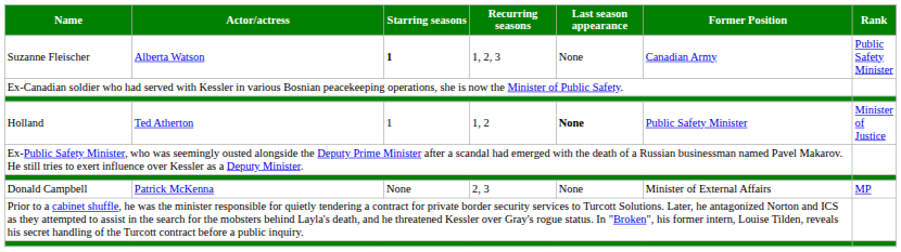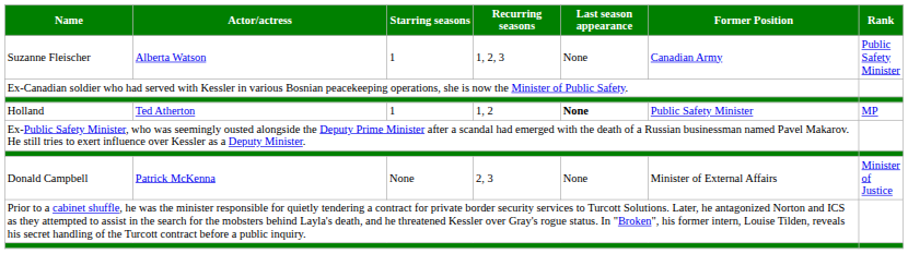Suzanne Fleischer | Starring seasons: bold -> normal
Holland | Rank: Minister of Justice -> MP
Donald Campbell | Rank: MP -> Minister of Justice
